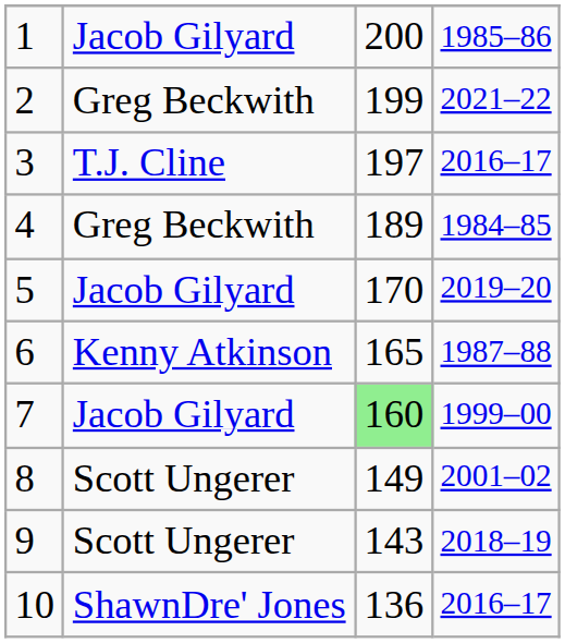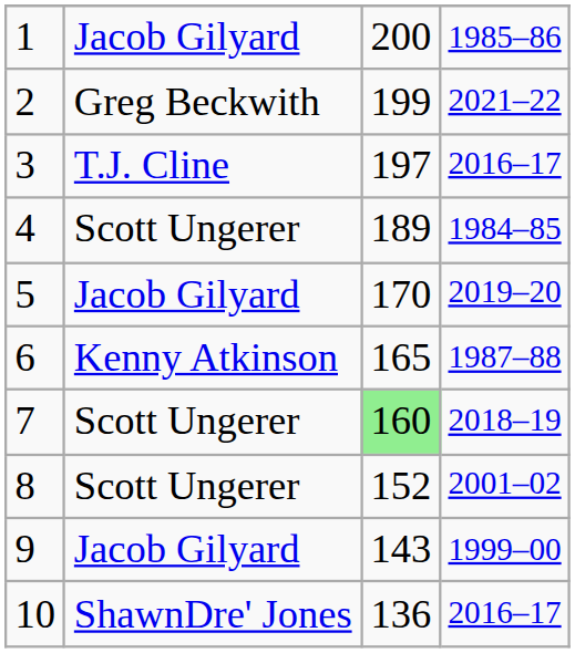4 | column 2: Greg Beckwith -> Scott Ungerer
7 | column 2: Jacob Gilyard -> Scott Ungerer
7 | column 4: 1999–00 -> 2018–19
8 | column 3: 149 -> 152
9 | column 2: Scott Ungerer -> Jacob Gilyard
9 | column 4: 2018–19 -> 1999–00
